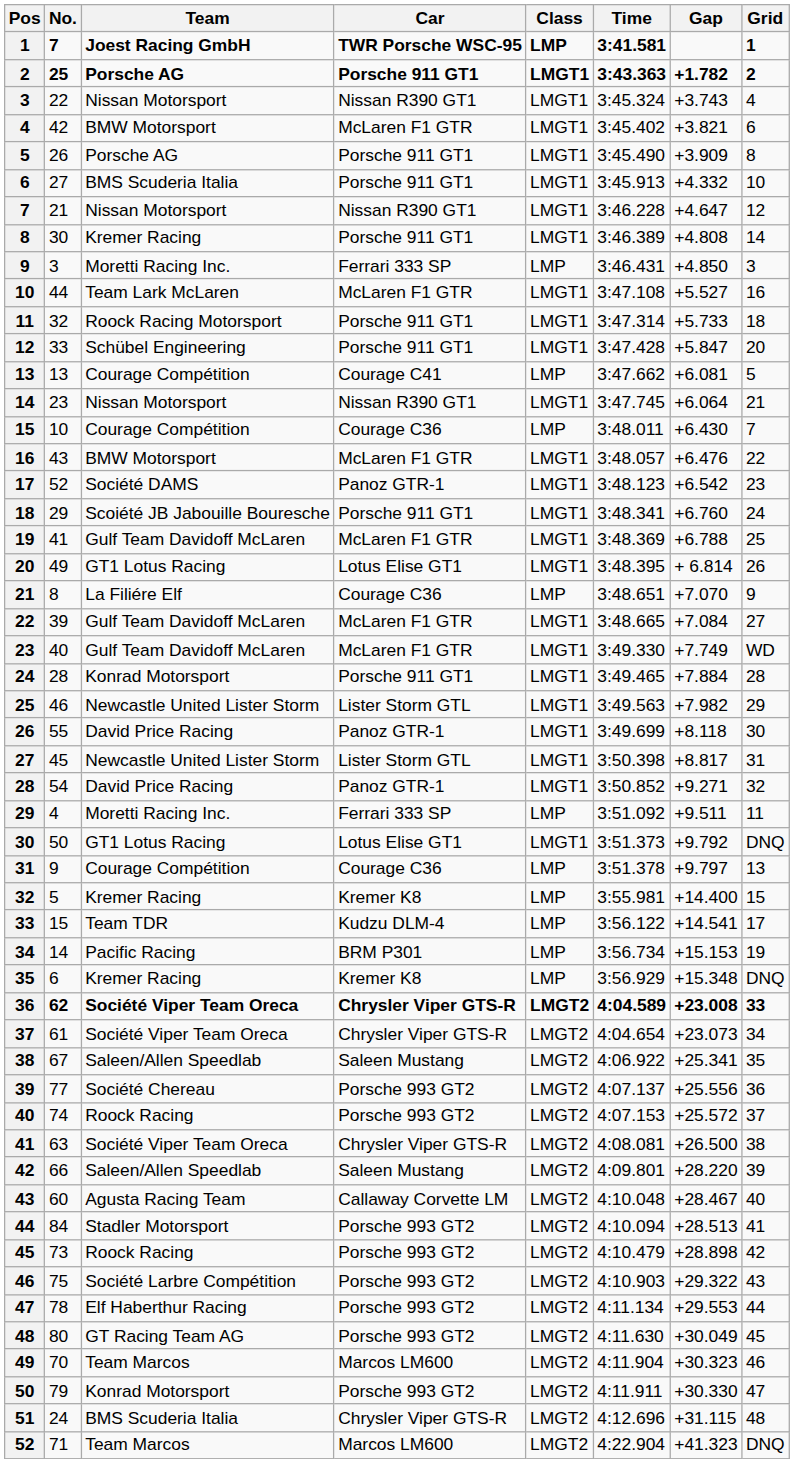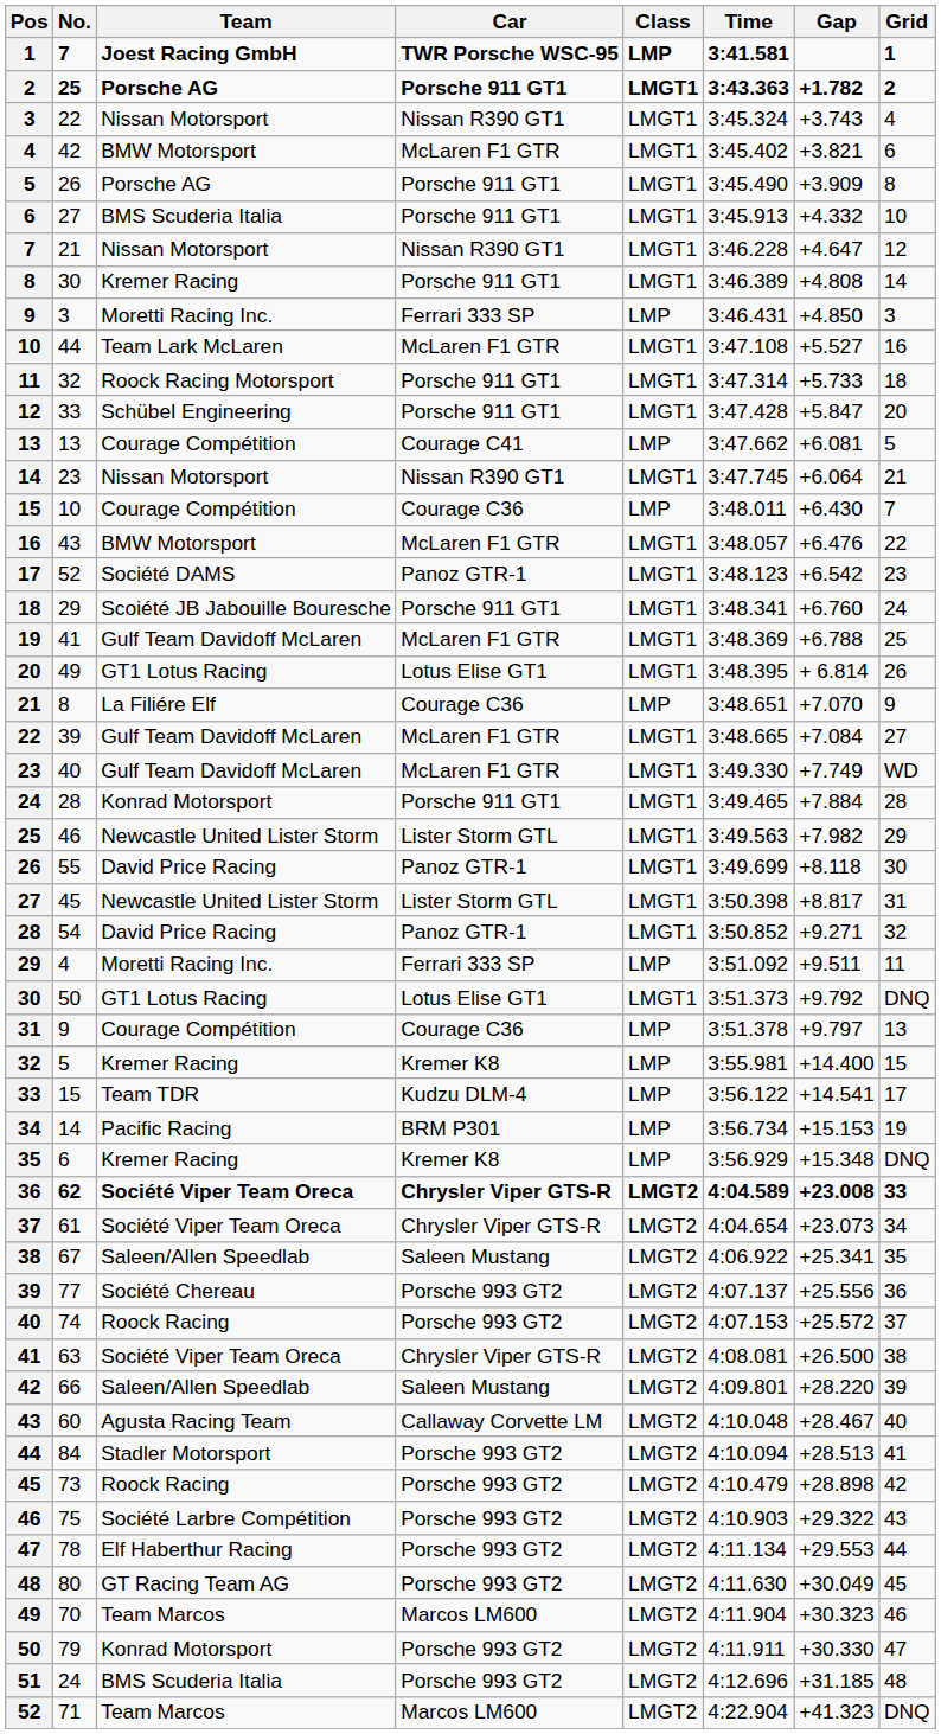51 | Car: Chrysler Viper GTS-R -> Porsche 993 GT2
51 | Gap: +31.115 -> +31.185
